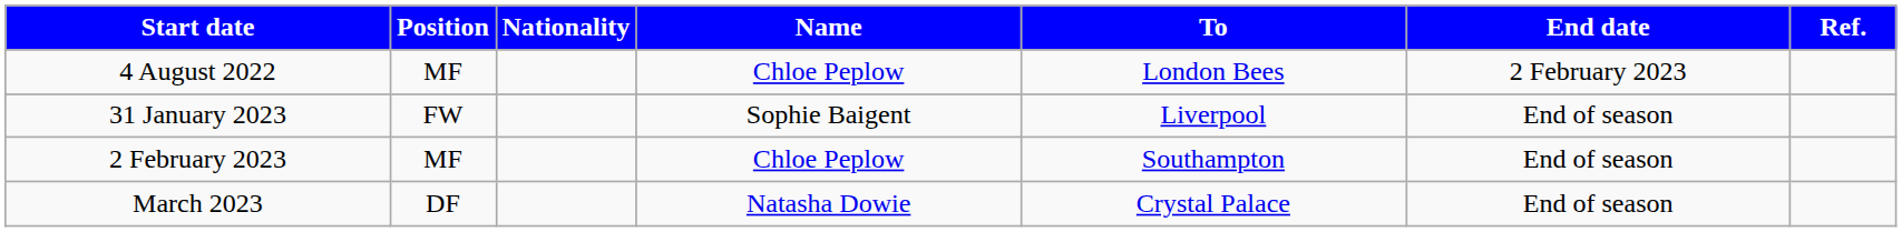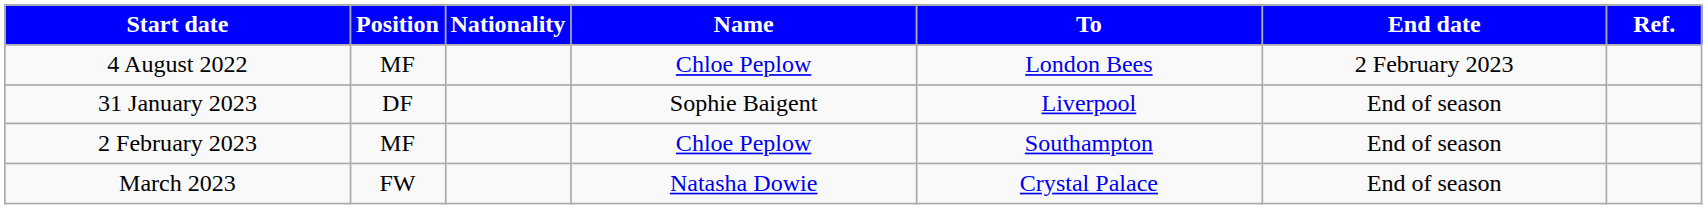31 January 2023 | Position: FW -> DF
March 2023 | Position: DF -> FW
